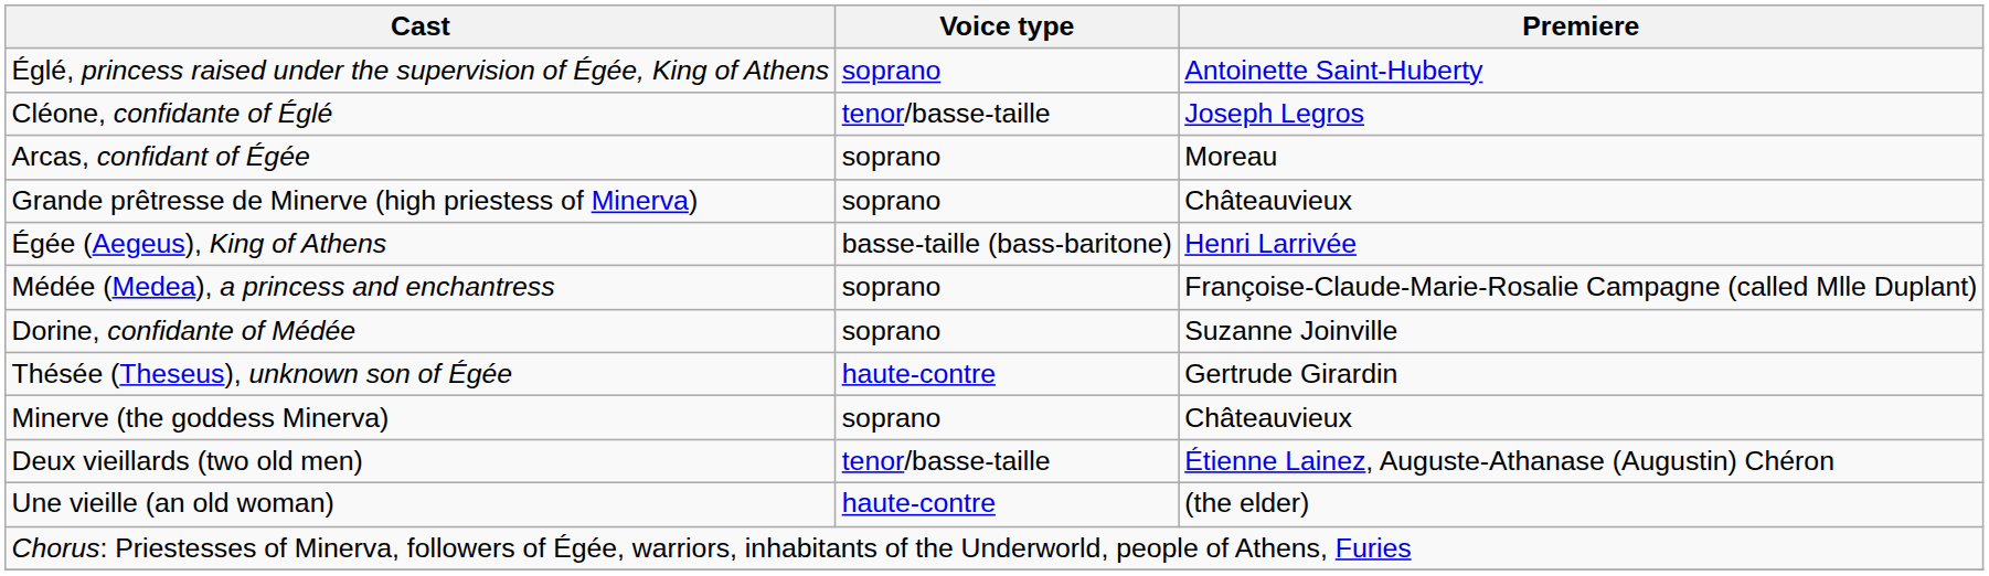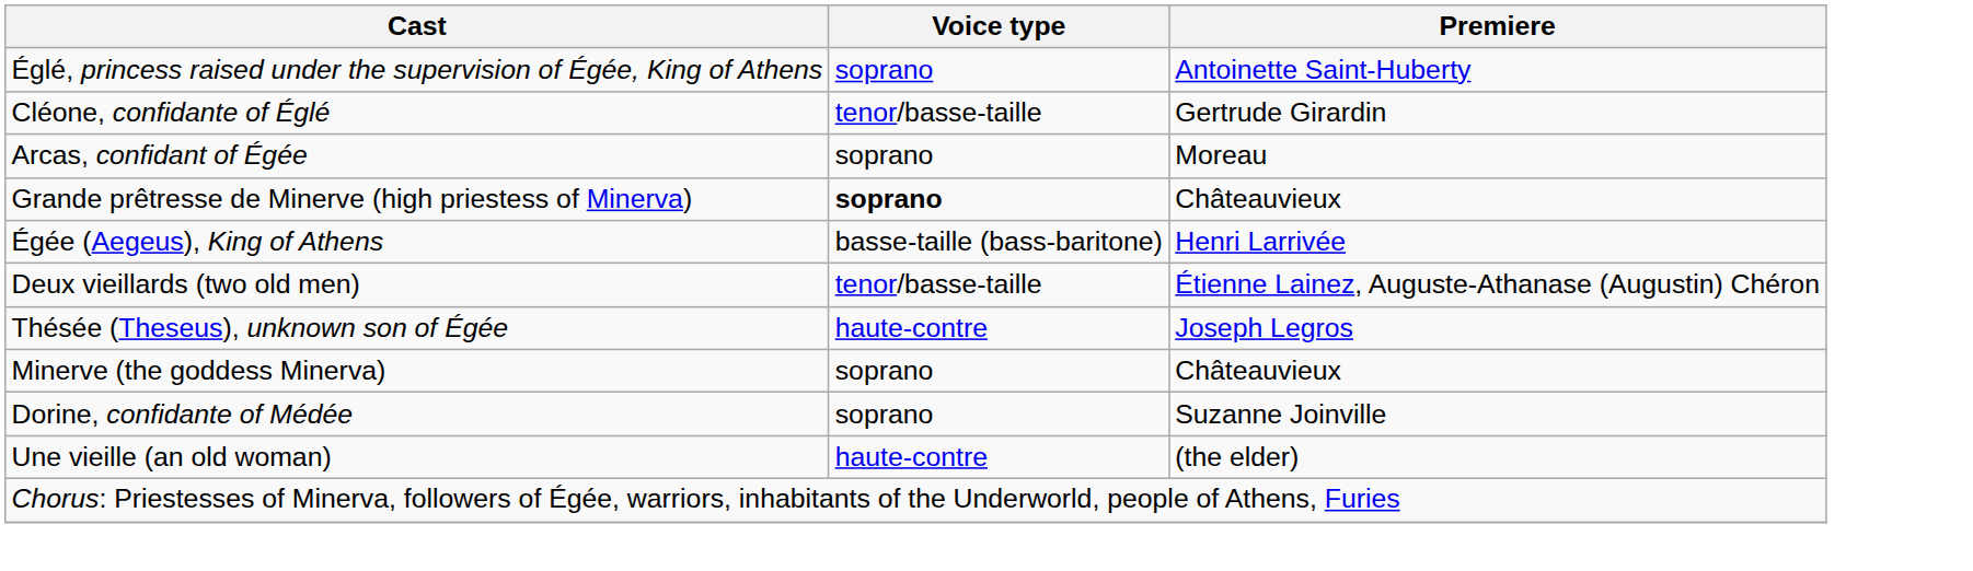Cléone, confidante of Églé | Premiere: Joseph Legros -> Gertrude Girardin
Grande prêtresse de Minerve (high priestess of Minerva) | Voice type: normal -> bold
- row: Médée (Medea), a princess and enchantress | soprano | Françoise-Claude-Marie-Rosalie Campagne (called Mlle Duplant)
rows swapped: Dorine, confidante of Médée <-> Deux vieillards (two old men)
Thésée (Theseus), unknown son of Égée | Premiere: Gertrude Girardin -> Joseph Legros
